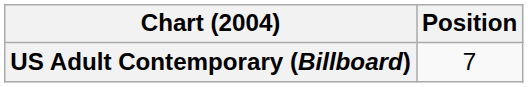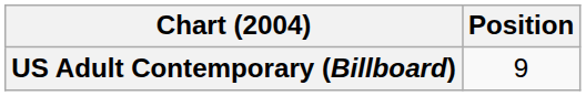US Adult Contemporary (Billboard) | Position: 7 -> 9
